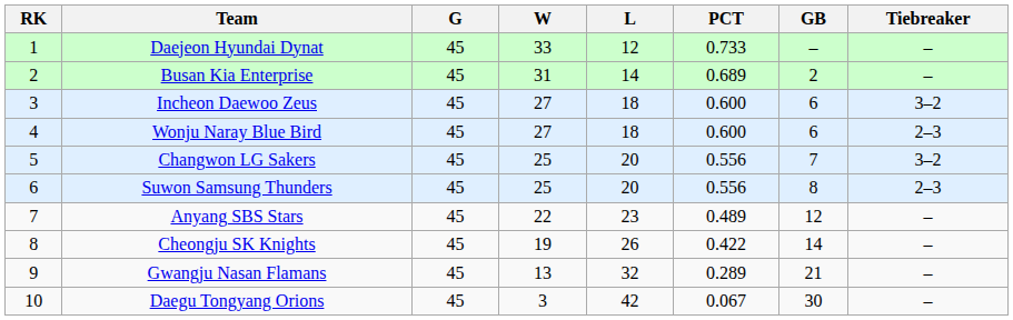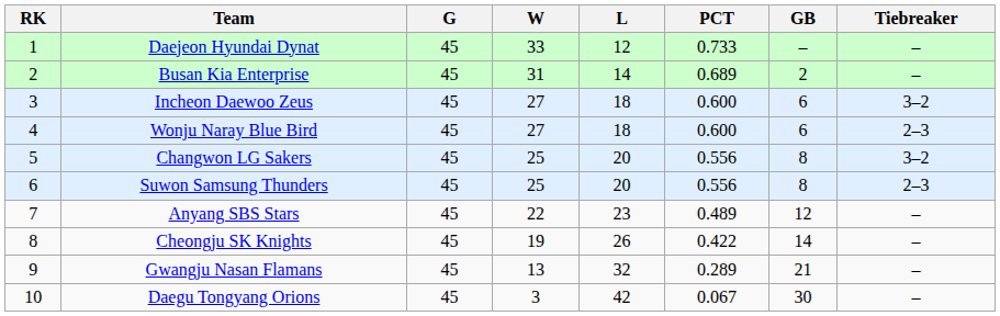Changwon LG Sakers | GB: 7 -> 8
